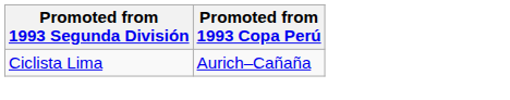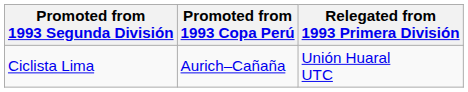+ column: Relegated from 1993 Primera División | Unión Huaral UTC
